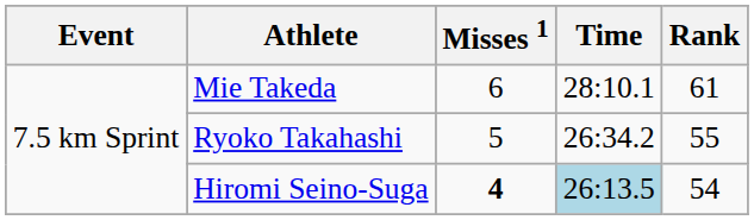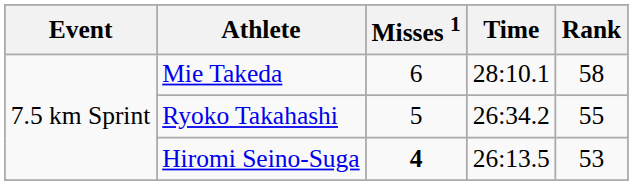Mie Takeda | Rank: 61 -> 58
Hiromi Seino-Suga | Time: lightblue background -> no background
Hiromi Seino-Suga | Rank: 54 -> 53
